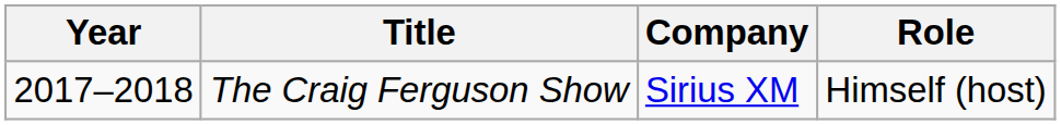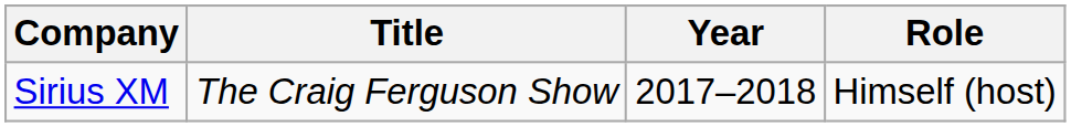columns swapped: Year <-> Company
